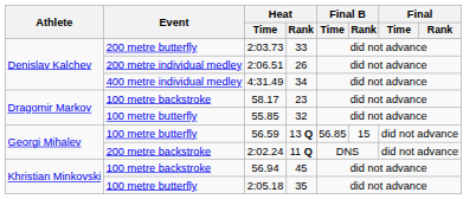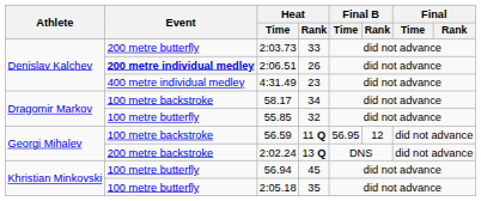2:06.51 | Event: normal -> bold
4:31.49 | Heat / Rank: 34 -> 23
58.17 | Heat / Rank: 23 -> 34
56.59 | Event: 100 metre butterfly -> 100 metre backstroke
56.59 | Heat / Rank: 13 Q -> 11 Q
56.59 | Final B / Time: 56.85 -> 56.95
56.59 | Final B / Rank: 15 -> 12
2:02.24 | Heat / Rank: 11 Q -> 13 Q
56.94 | Event: 100 metre backstroke -> 100 metre butterfly
